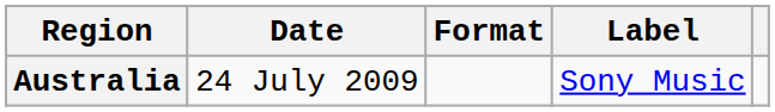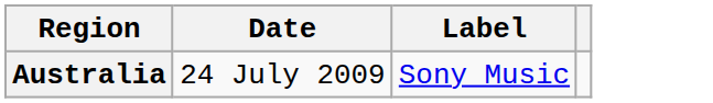- column: Format
